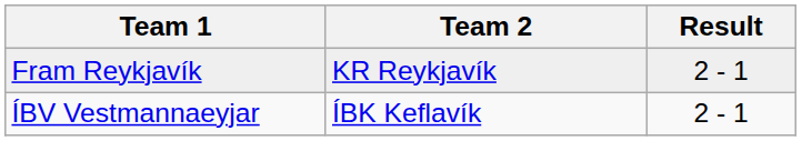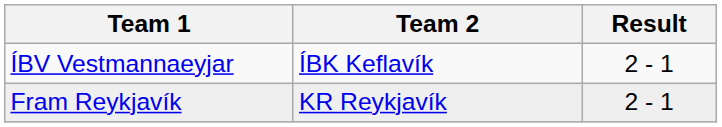rows swapped: ÍBV Vestmannaeyjar <-> Fram Reykjavík
